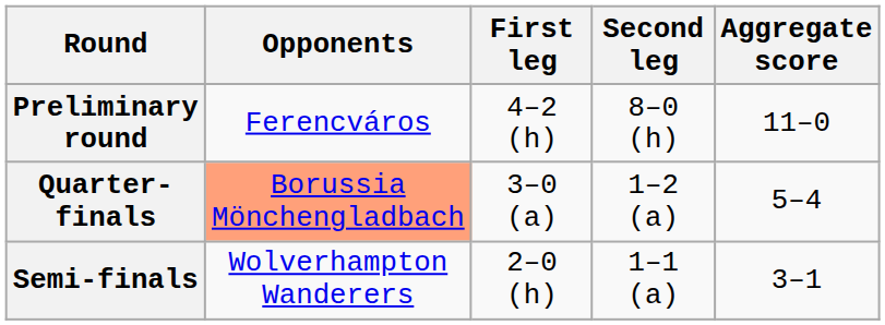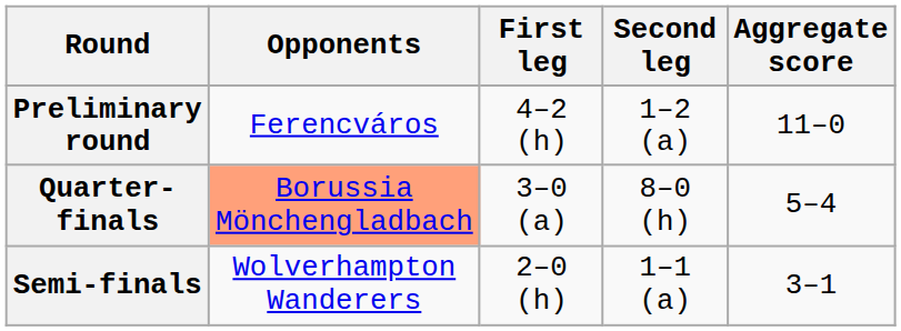Preliminary round | Second leg: 8–0 (h) -> 1–2 (a)
Quarter-finals | Second leg: 1–2 (a) -> 8–0 (h)
